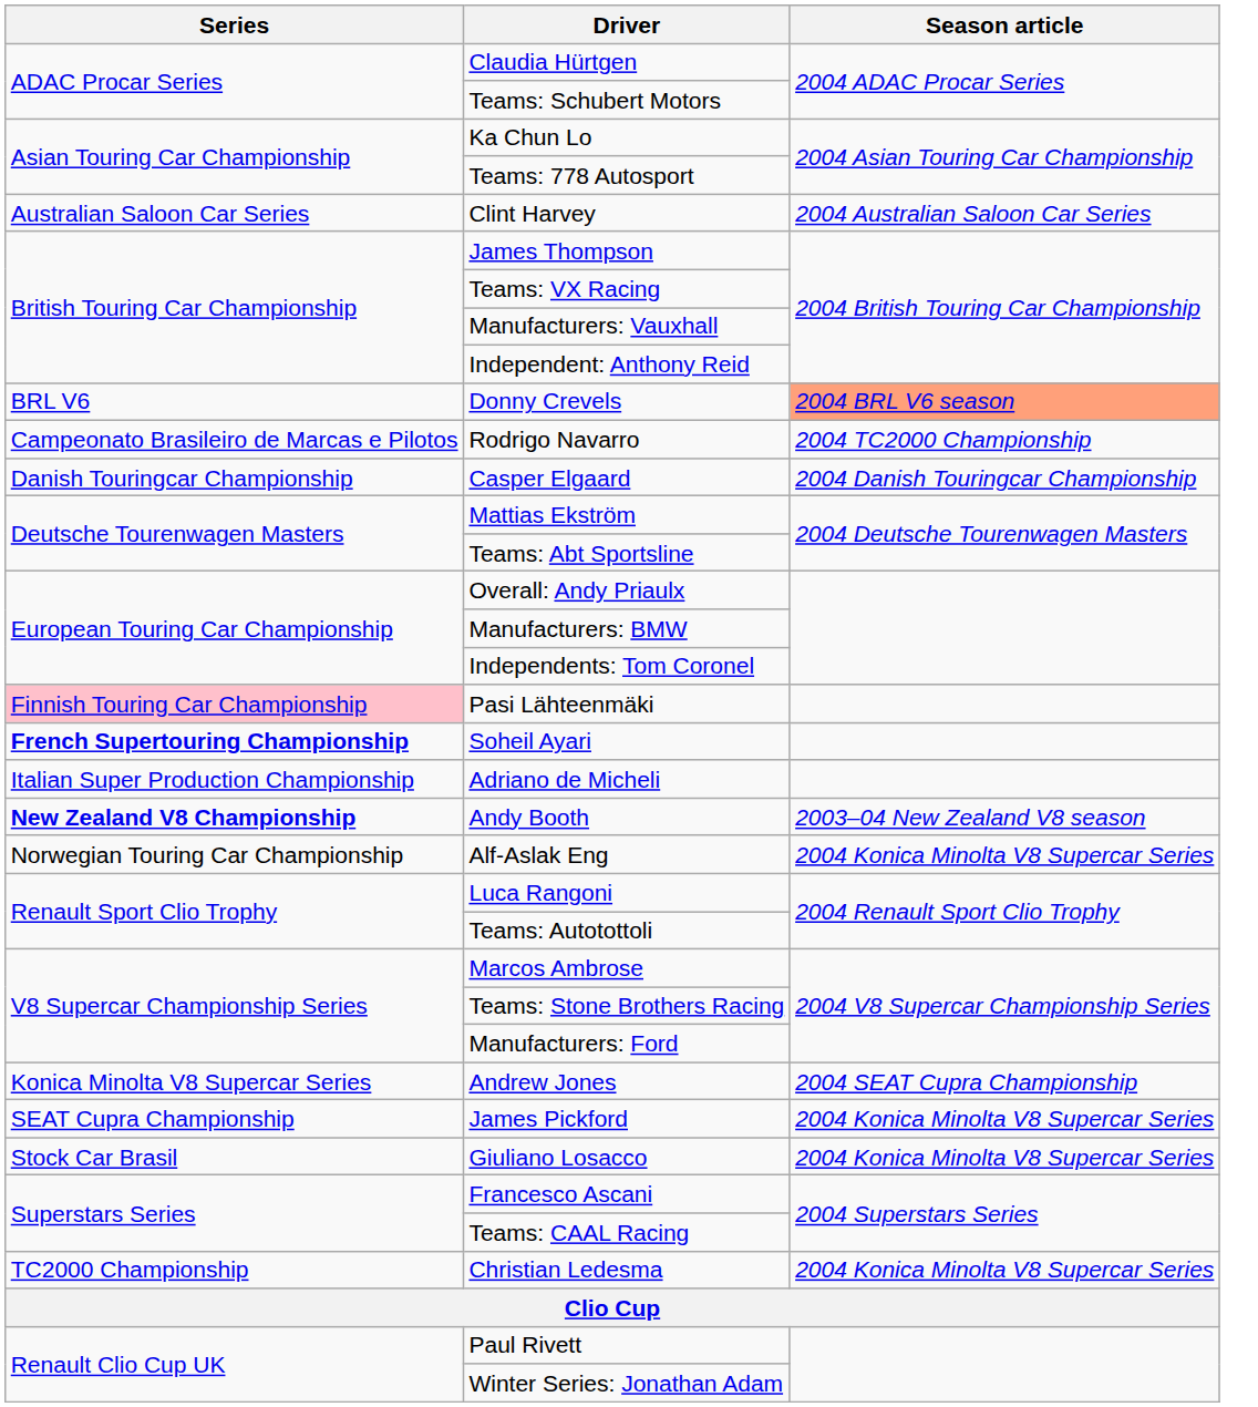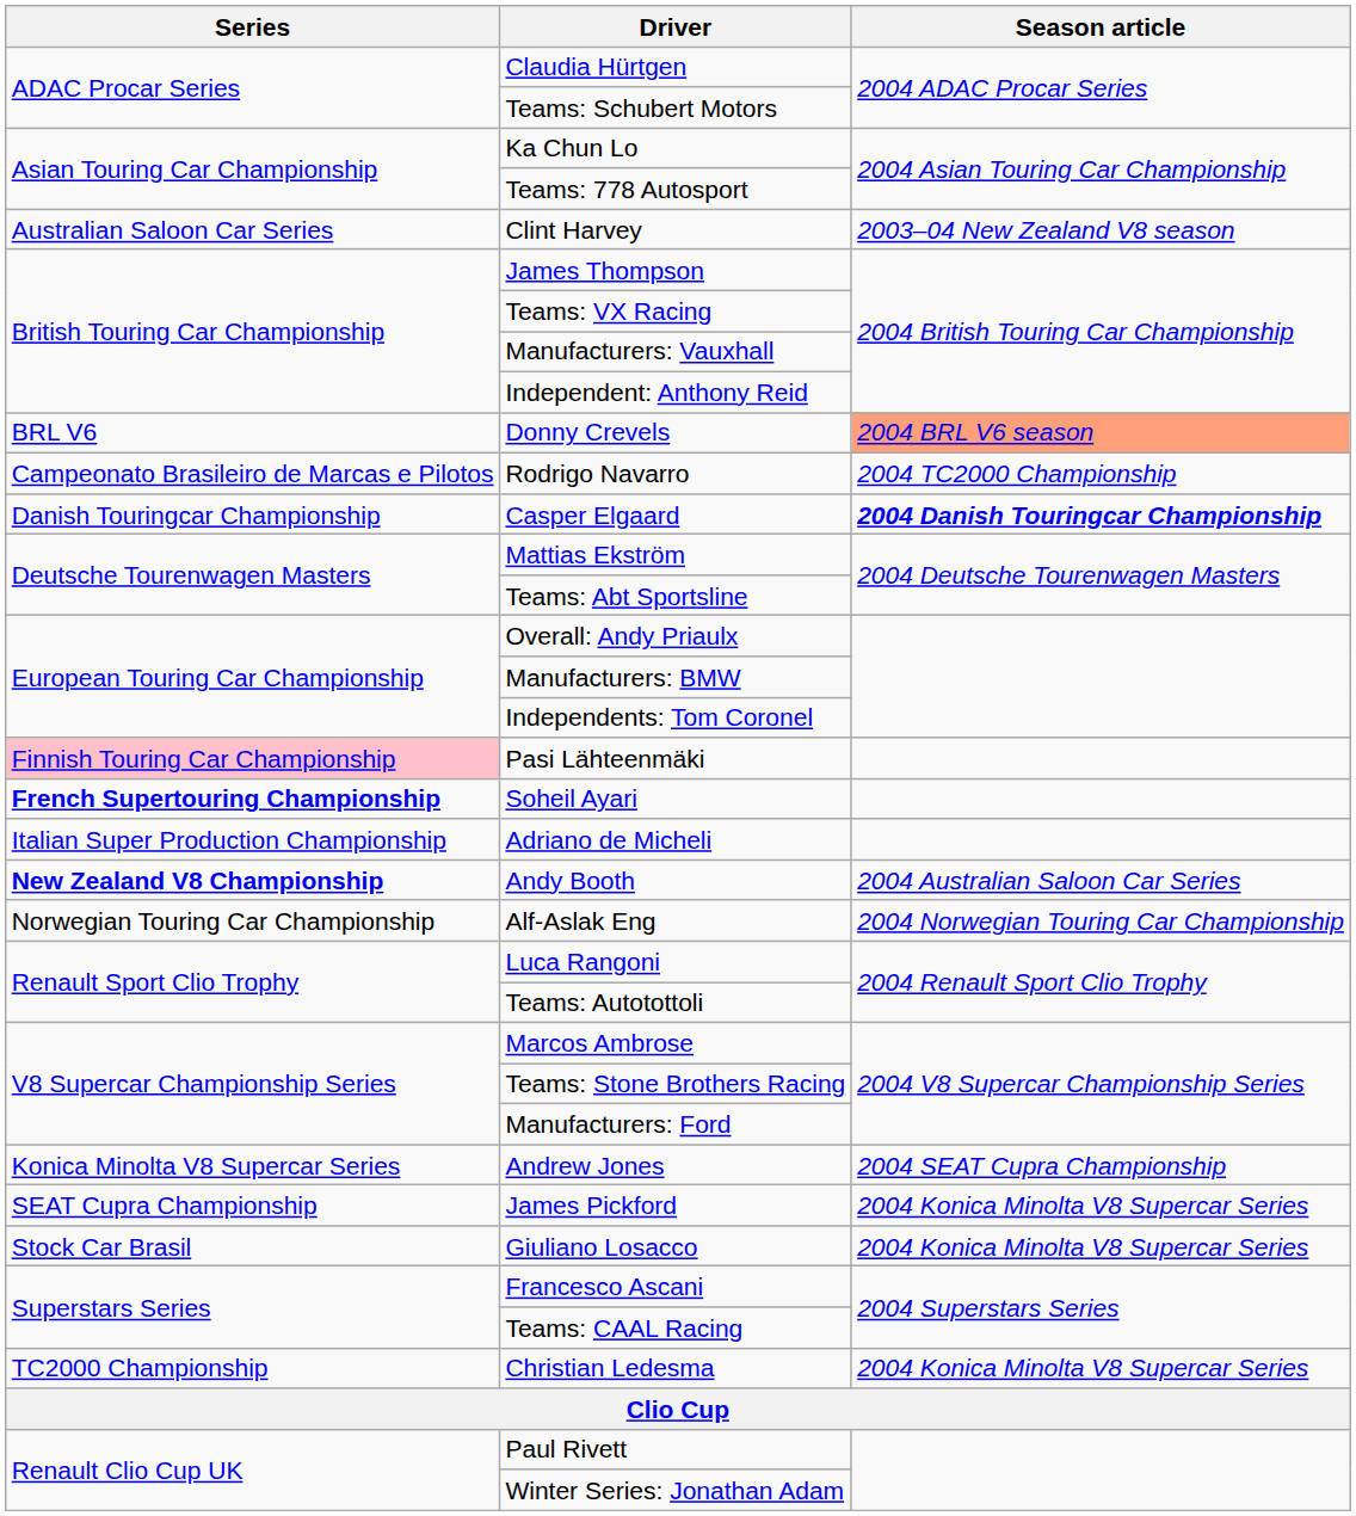Clint Harvey | Season article: 2004 Australian Saloon Car Series -> 2003–04 New Zealand V8 season
Casper Elgaard | Season article: normal -> bold
Andy Booth | Season article: 2003–04 New Zealand V8 season -> 2004 Australian Saloon Car Series
Alf-Aslak Eng | Season article: 2004 Konica Minolta V8 Supercar Series -> 2004 Norwegian Touring Car Championship
